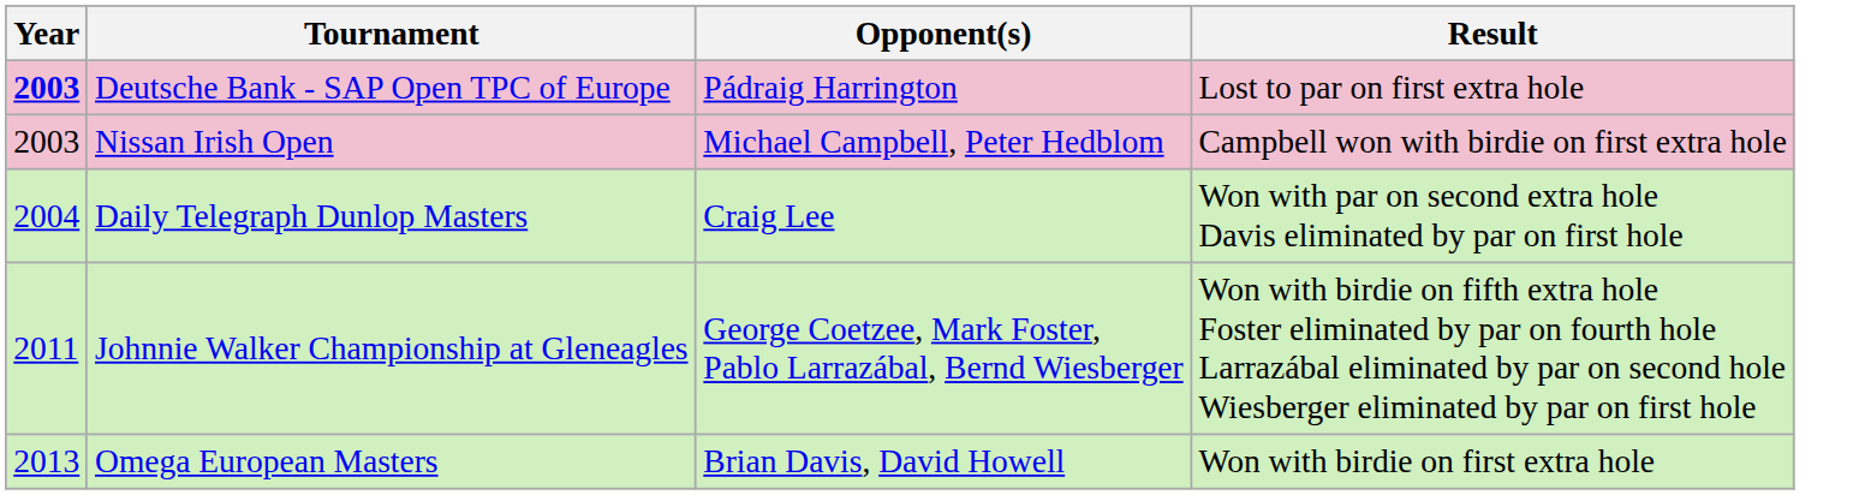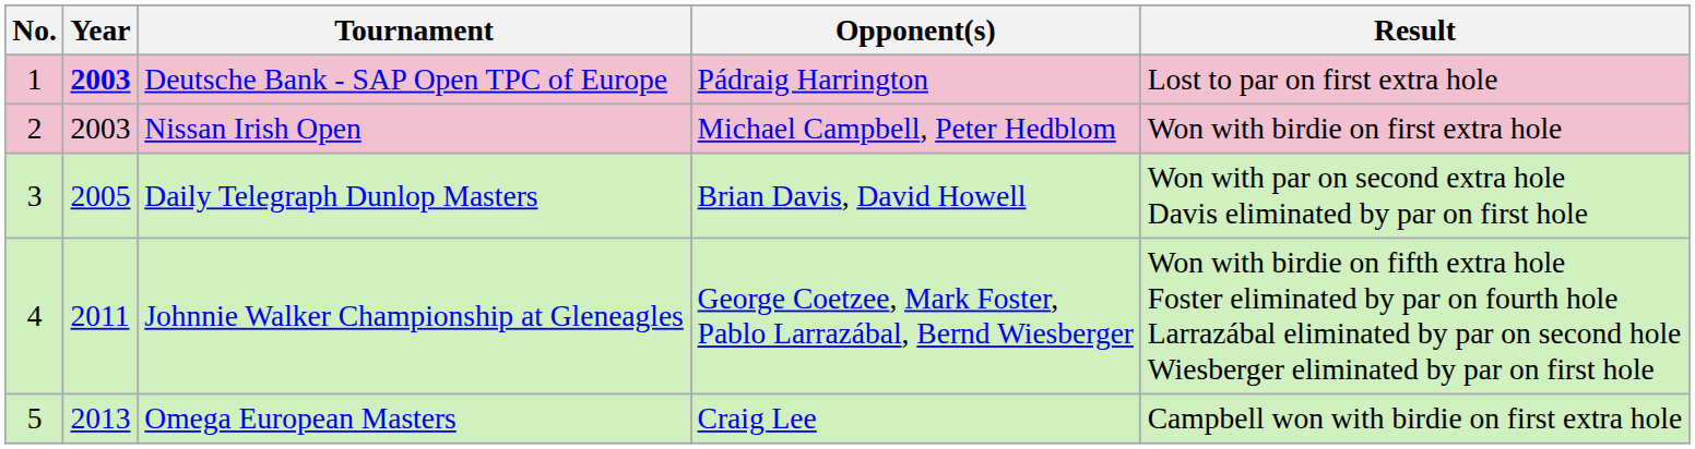+ column: No. | 1 | 2 | 3 | 4 | 5
Nissan Irish Open | Result: Campbell won with birdie on first extra hole -> Won with birdie on first extra hole
Daily Telegraph Dunlop Masters | Year: 2004 -> 2005
Daily Telegraph Dunlop Masters | Opponent(s): Craig Lee -> Brian Davis, David Howell
Omega European Masters | Opponent(s): Brian Davis, David Howell -> Craig Lee
Omega European Masters | Result: Won with birdie on first extra hole -> Campbell won with birdie on first extra hole
